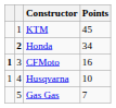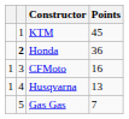Honda | Points: 34 -> 36
CFMoto | column 1: bold -> normal
Husqvarna | Points: 10 -> 13
